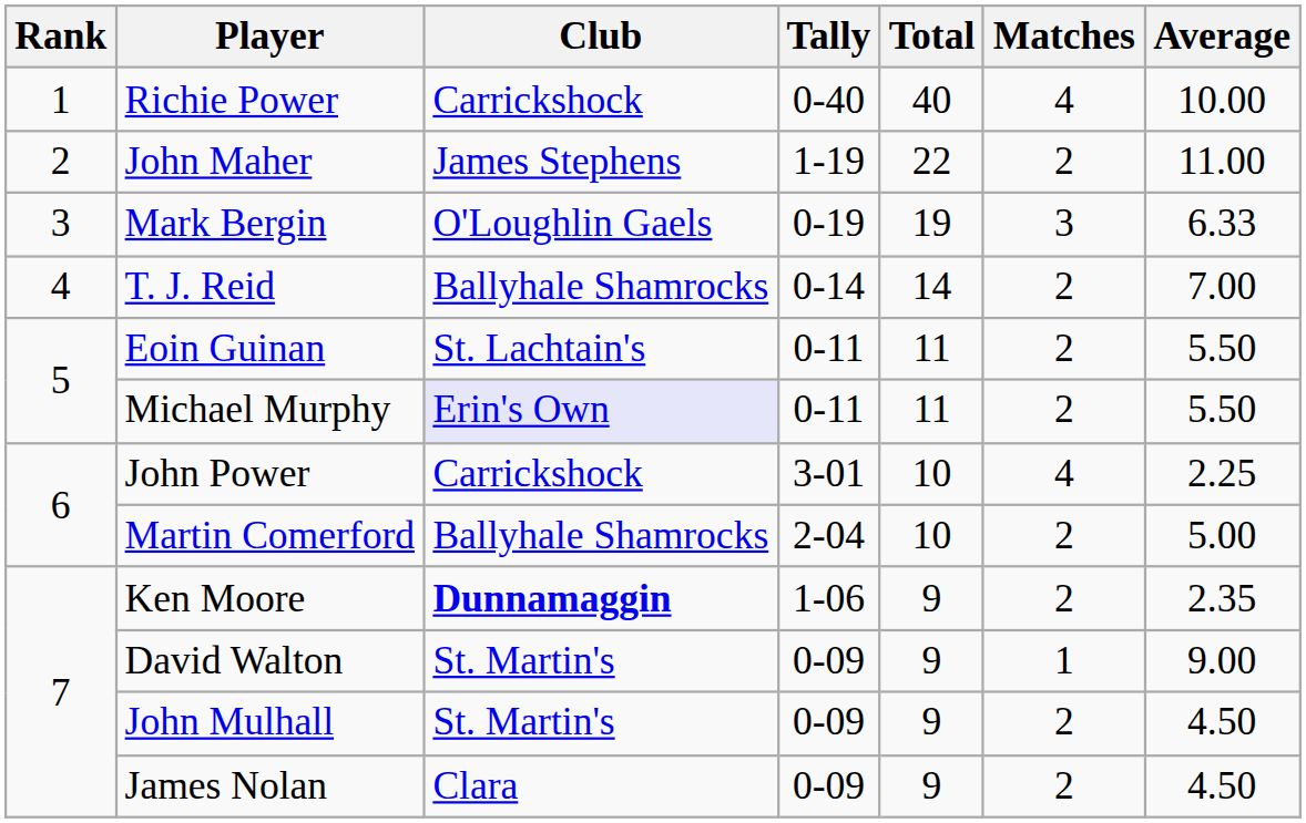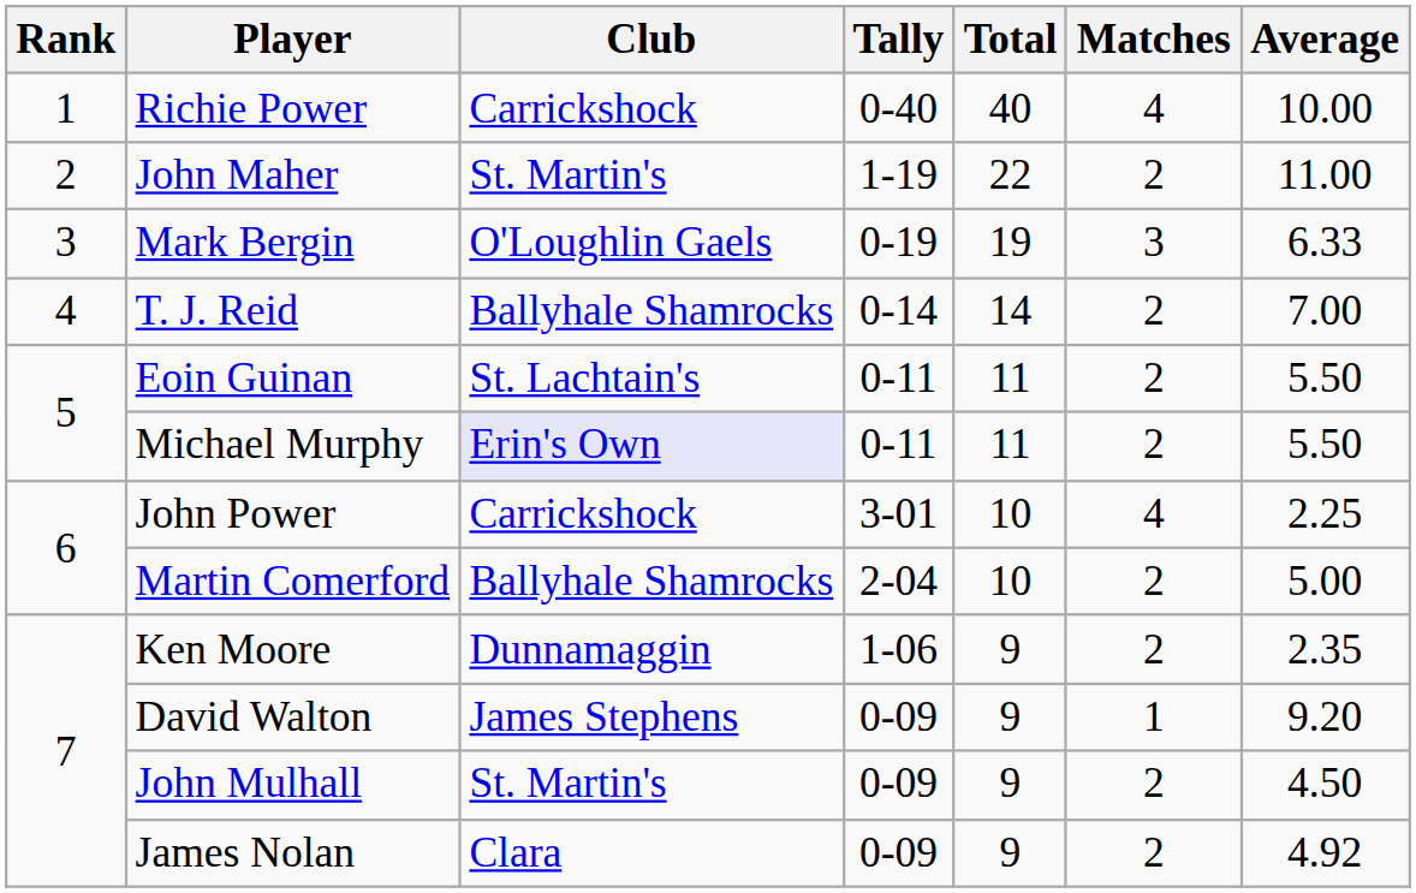John Maher | Club: James Stephens -> St. Martin's
Ken Moore | Club: bold -> normal
David Walton | Club: St. Martin's -> James Stephens
David Walton | Average: 9.00 -> 9.20
James Nolan | Average: 4.50 -> 4.92
